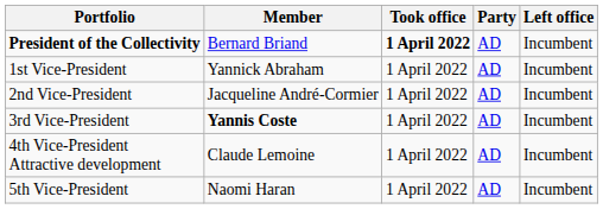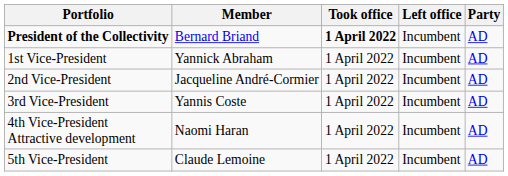columns swapped: Left office <-> Party
3rd Vice-President | Member: bold -> normal
4th Vice-President Attractive development | Member: Claude Lemoine -> Naomi Haran
5th Vice-President | Member: Naomi Haran -> Claude Lemoine
